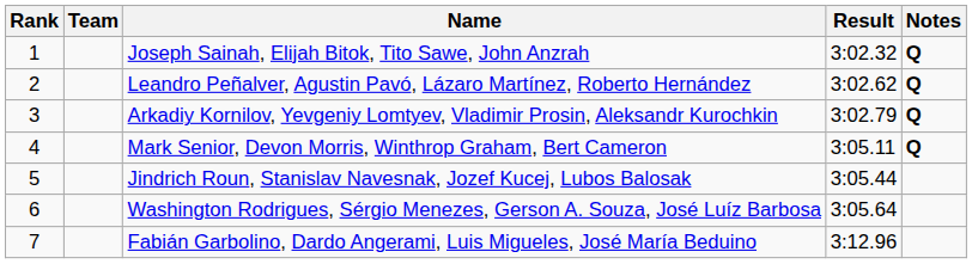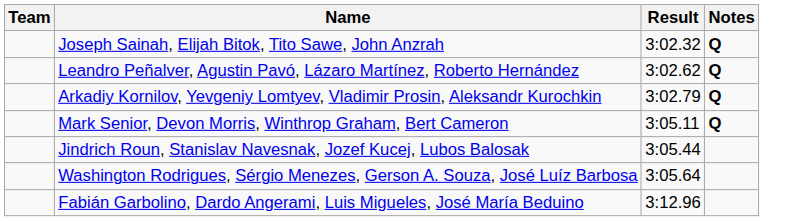- column: Rank | 1 | 2 | 3 | 4 | 5 | 6 | 7
